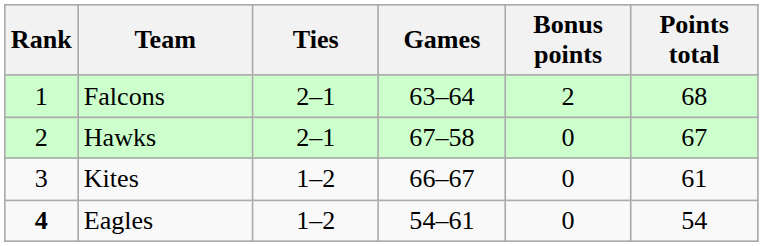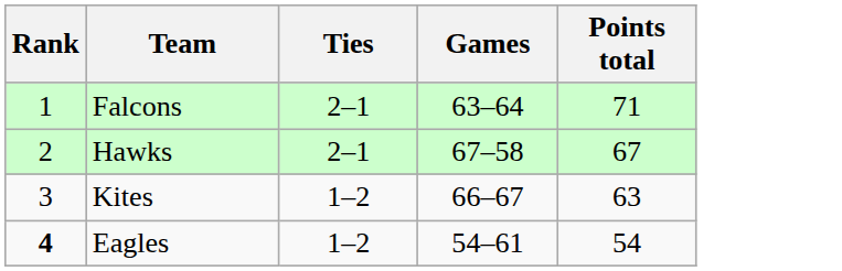- column: Bonus points | 2 | 0 | 0 | 0
Falcons | Points total: 68 -> 71
Kites | Points total: 61 -> 63
